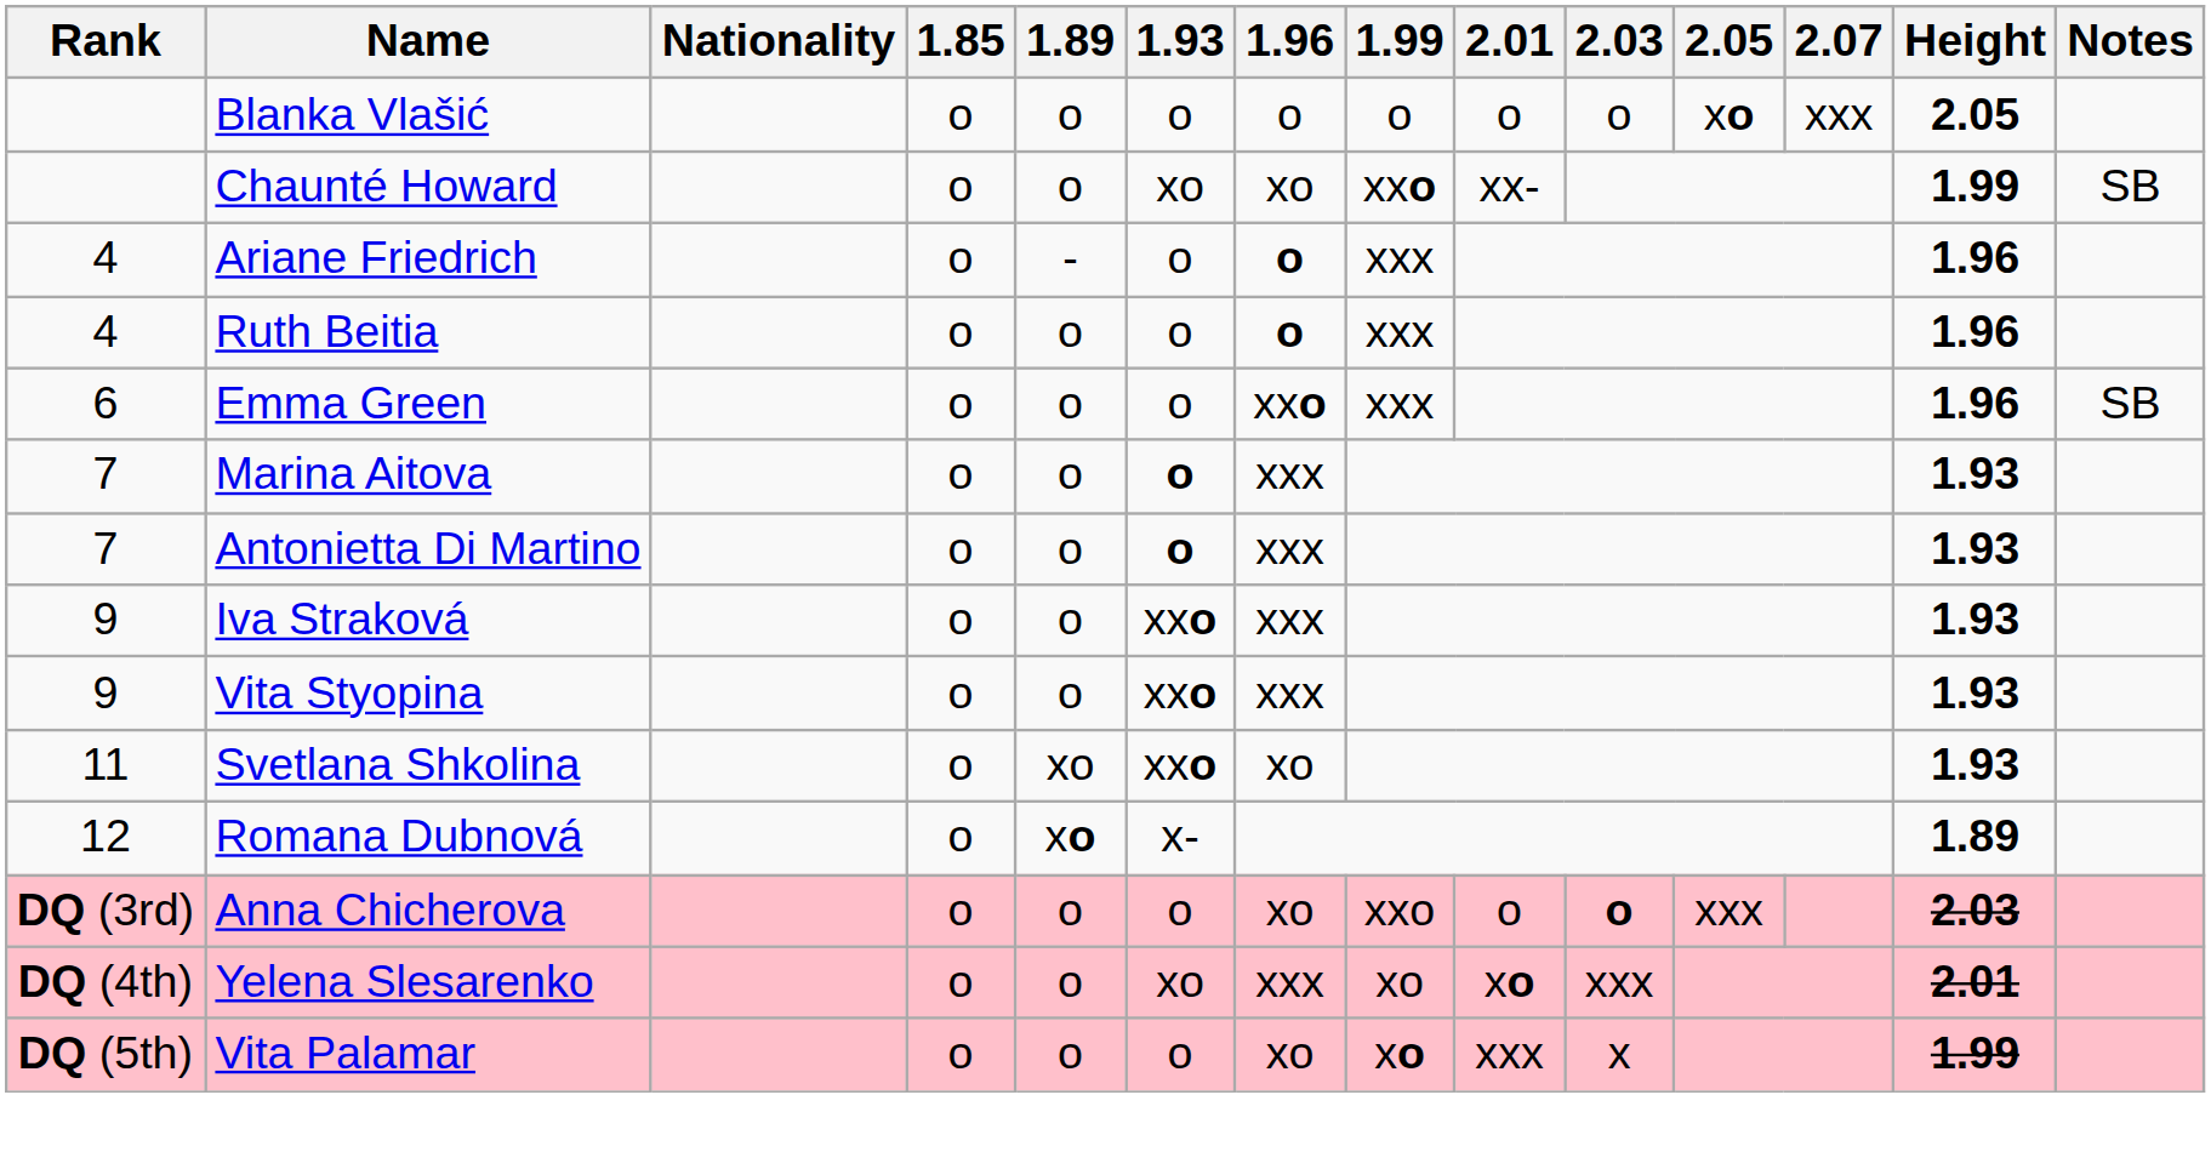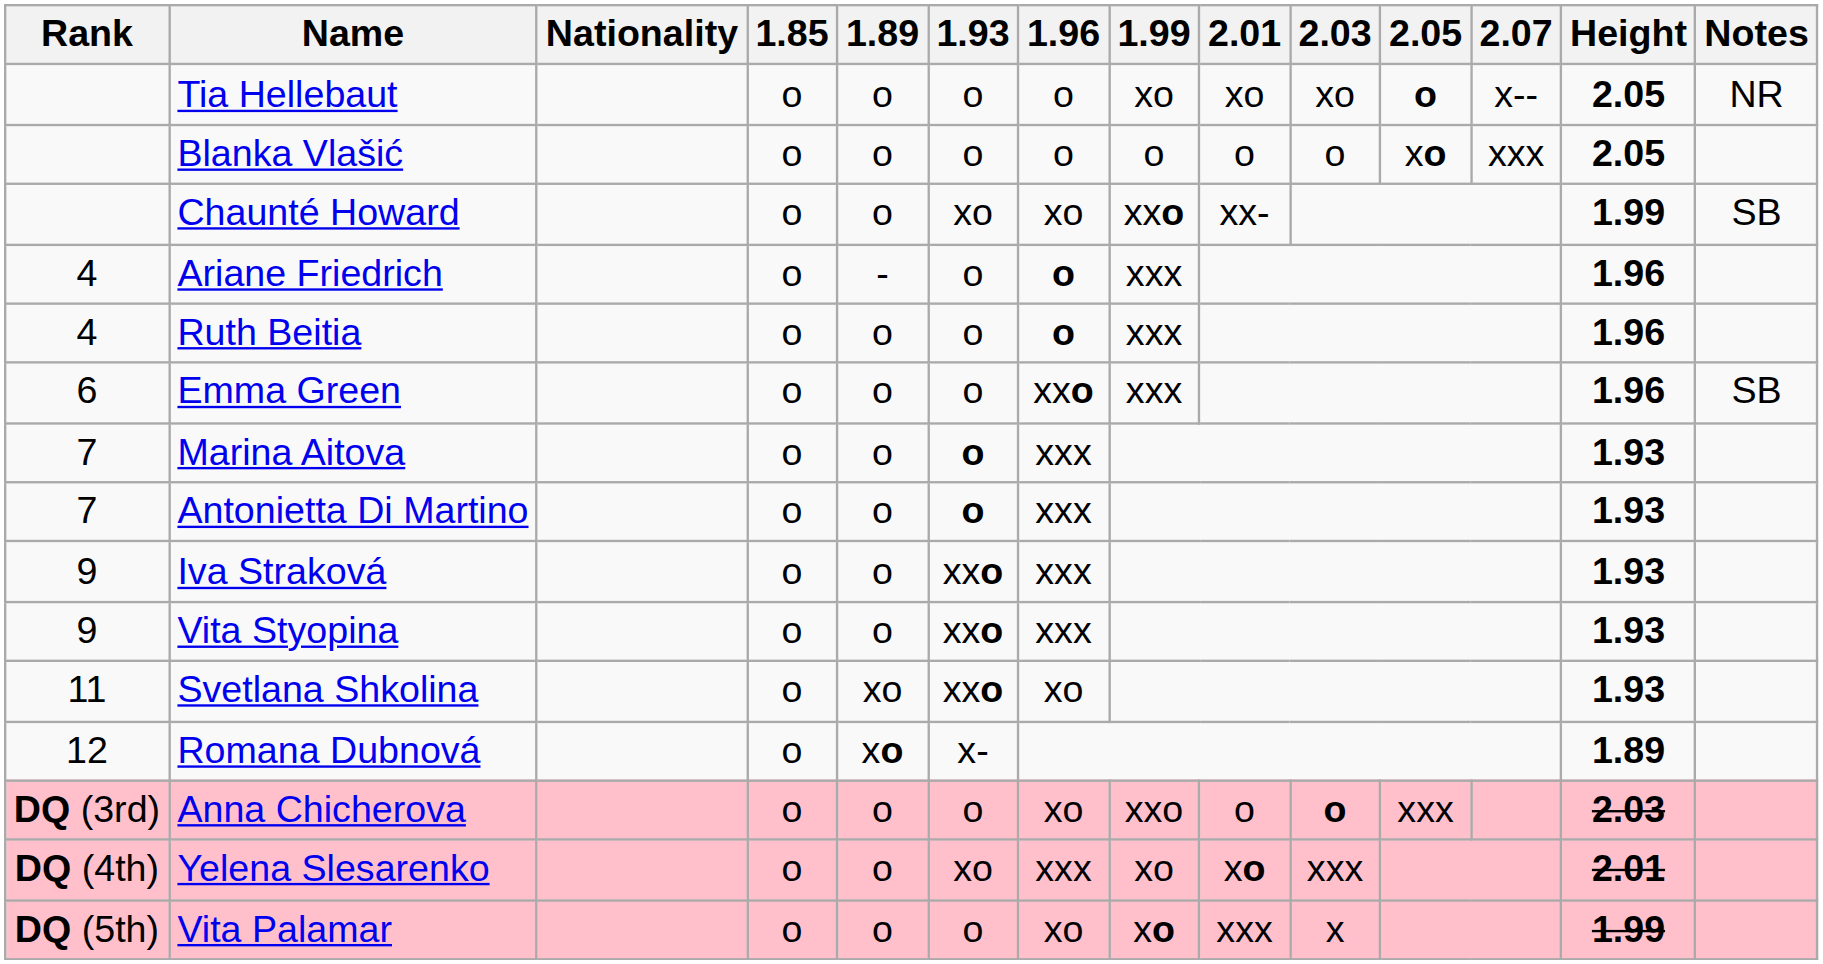+ row: Tia Hellebaut | o | o | o | o | xo | xo | xo | o | x-- | 2.05 | NR
